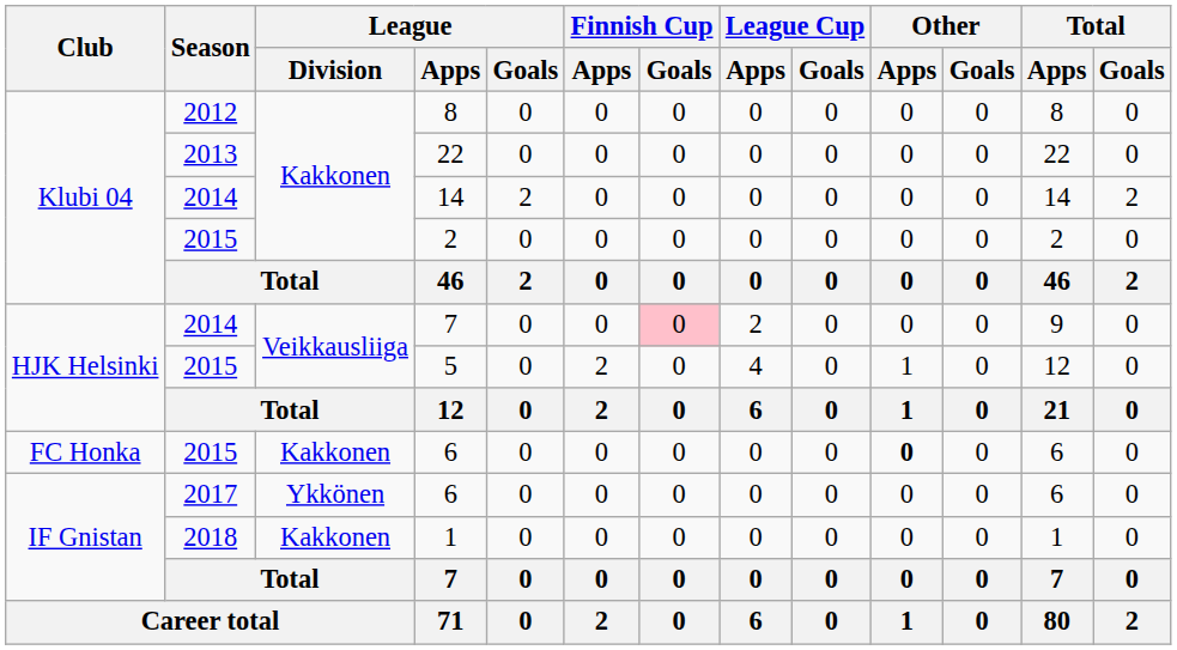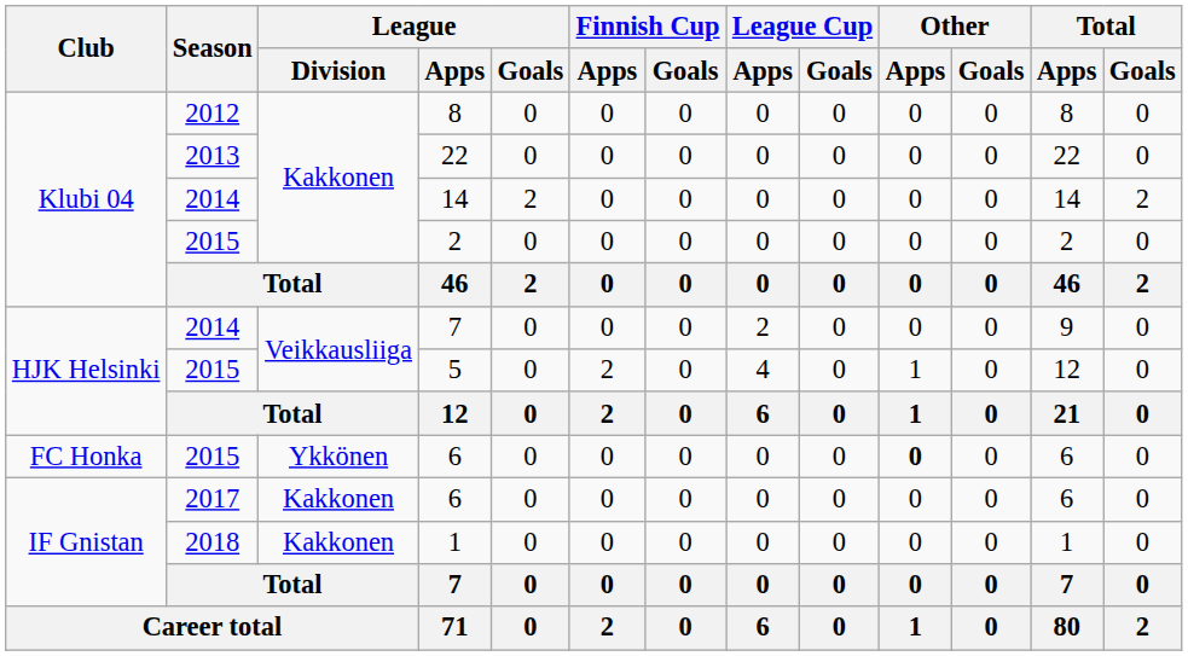2014 / 7 | Finnish Cup / Goals: pink background -> no background
2015 / 6 | League / Division: Kakkonen -> Ykkönen
2017 / 6 | League / Division: Ykkönen -> Kakkonen
